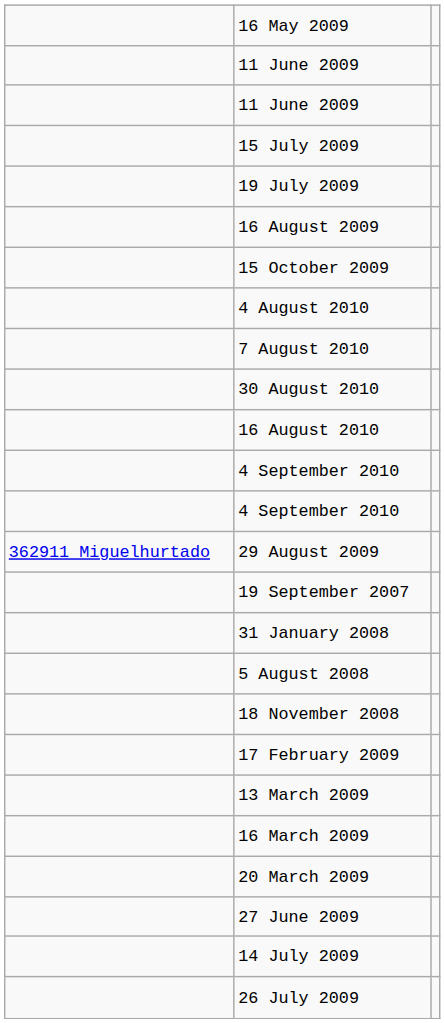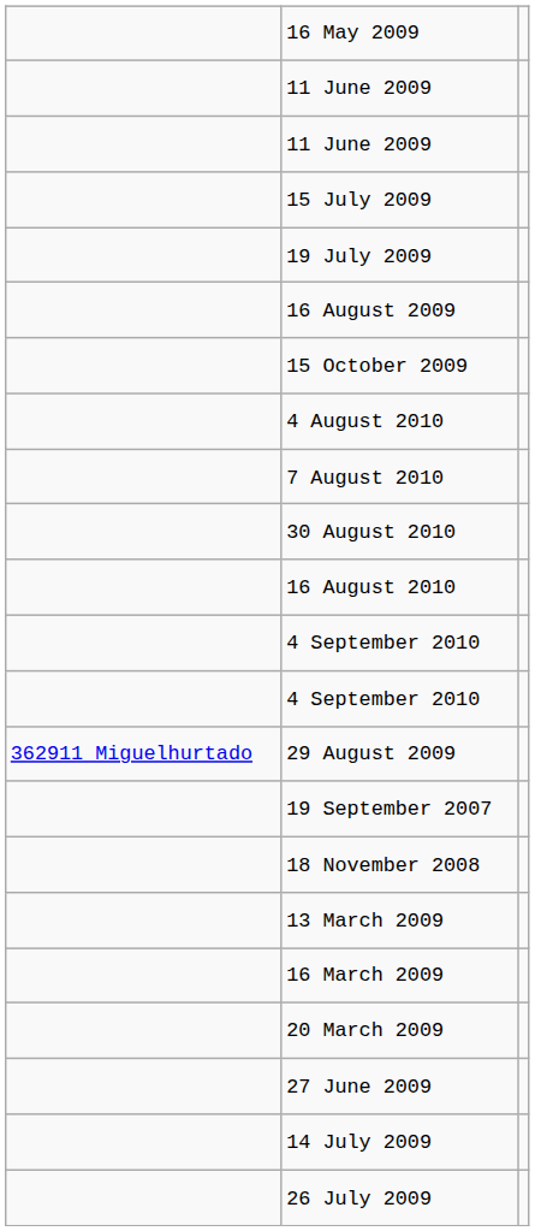- row: 31 January 2008
- row: 5 August 2008
- row: 17 February 2009
